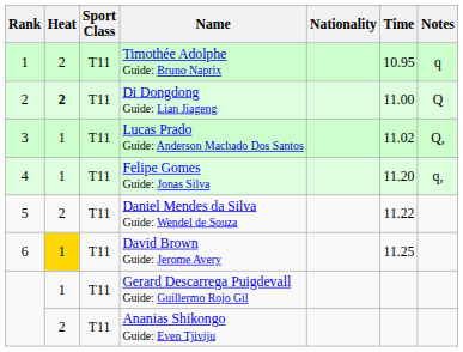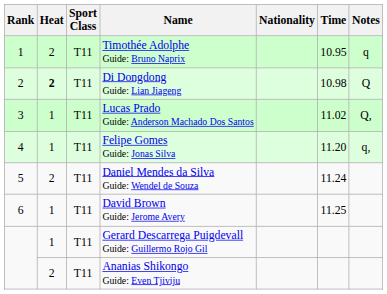Di Dongdong Guide: Lian Jiageng | Time: 11.00 -> 10.98
Daniel Mendes da Silva Guide: Wendel de Souza | Time: 11.22 -> 11.24
David Brown Guide: Jerome Avery | Heat: gold background -> no background
